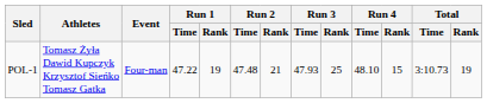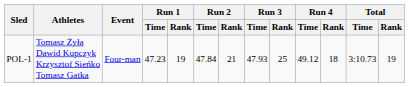POL-1 | Run 1 / Time: 47.22 -> 47.23
POL-1 | Run 2 / Time: 47.48 -> 47.84
POL-1 | Run 4 / Time: 48.10 -> 49.12
POL-1 | Run 4 / Rank: 15 -> 18
